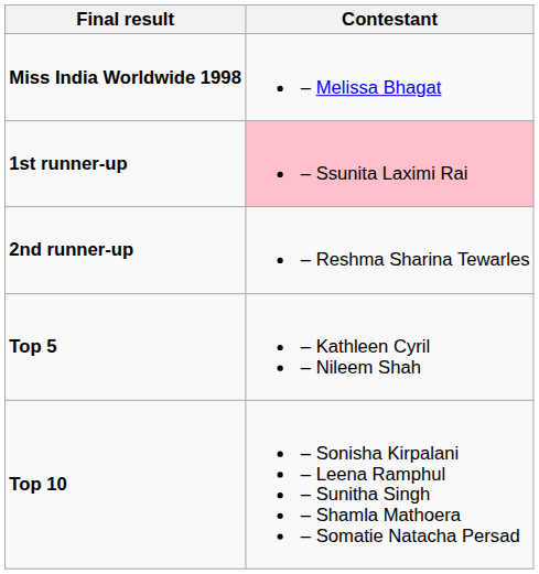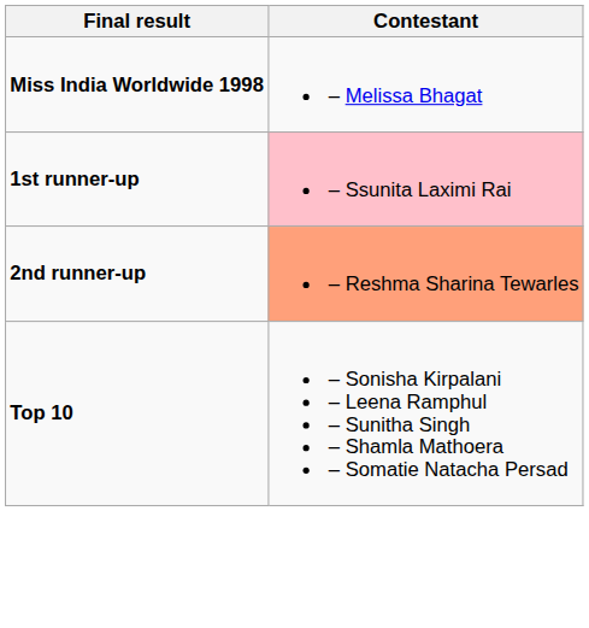2nd runner-up | Contestant: no background -> lightsalmon background
- row: Top 5 | – Kathleen Cyril – Nileem Shah
